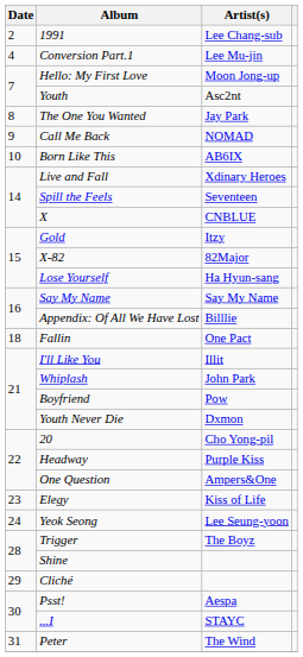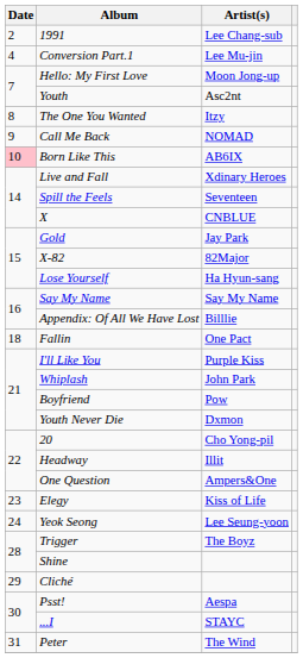The One You Wanted | Artist(s): Jay Park -> Itzy
Born Like This | Date: no background -> pink background
Gold | Artist(s): Itzy -> Jay Park
I'll Like You | Artist(s): Illit -> Purple Kiss
Headway | Artist(s): Purple Kiss -> Illit
